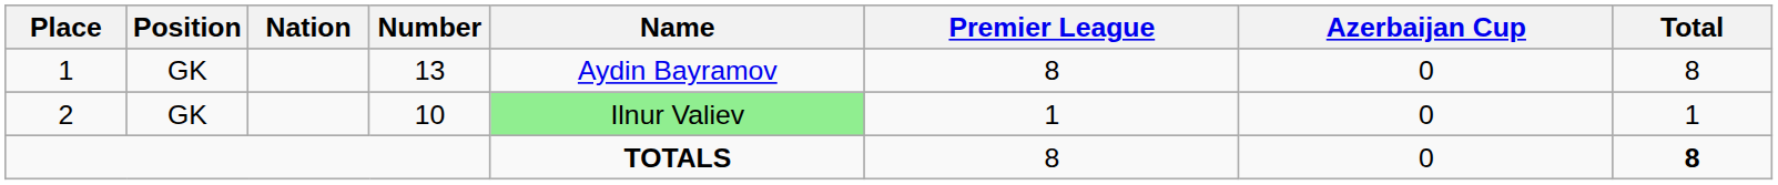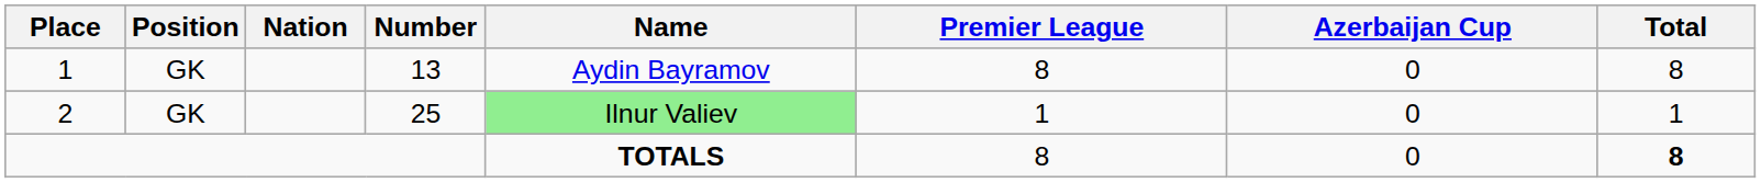2 | Number: 10 -> 25
